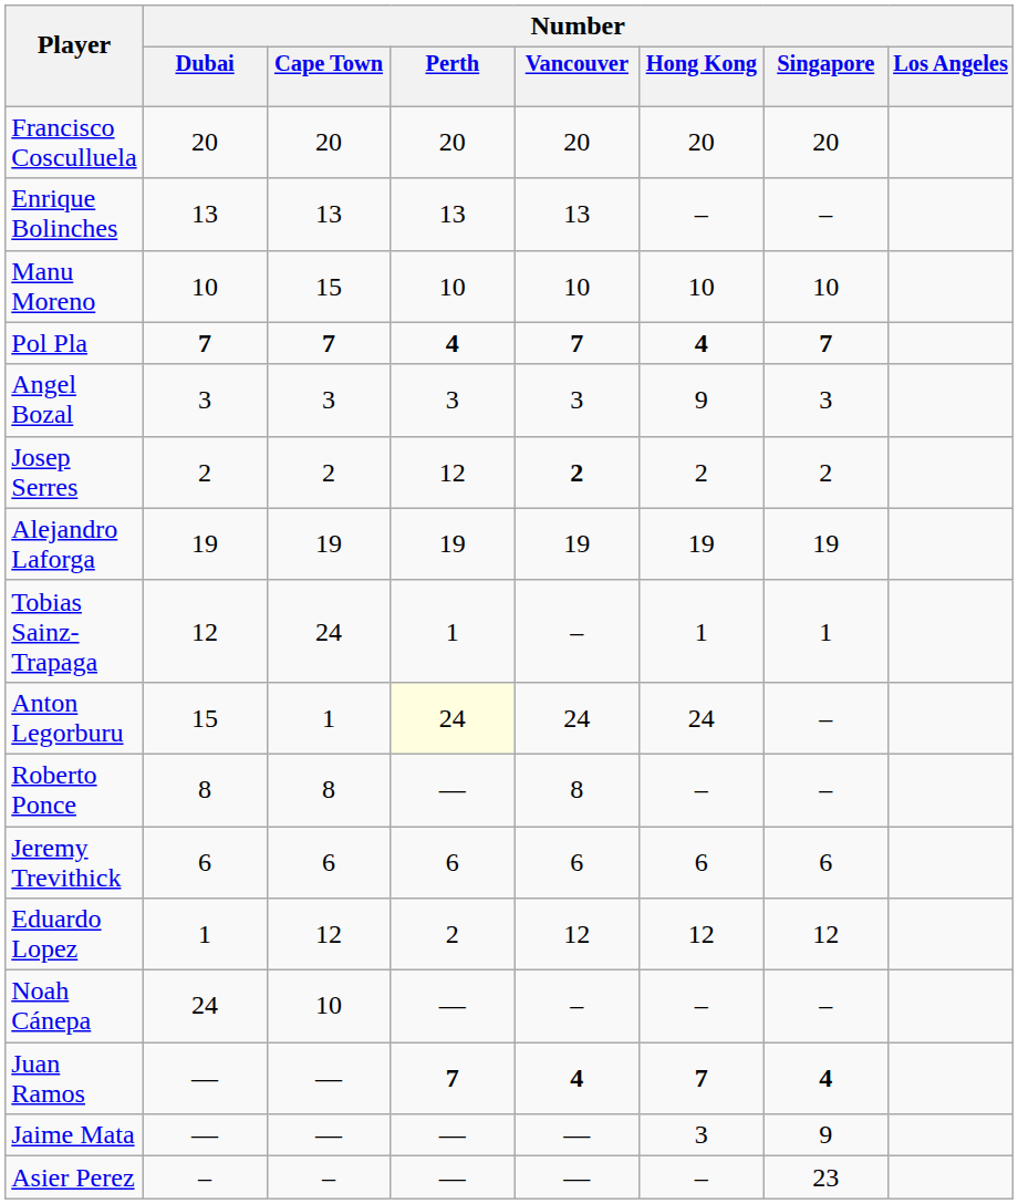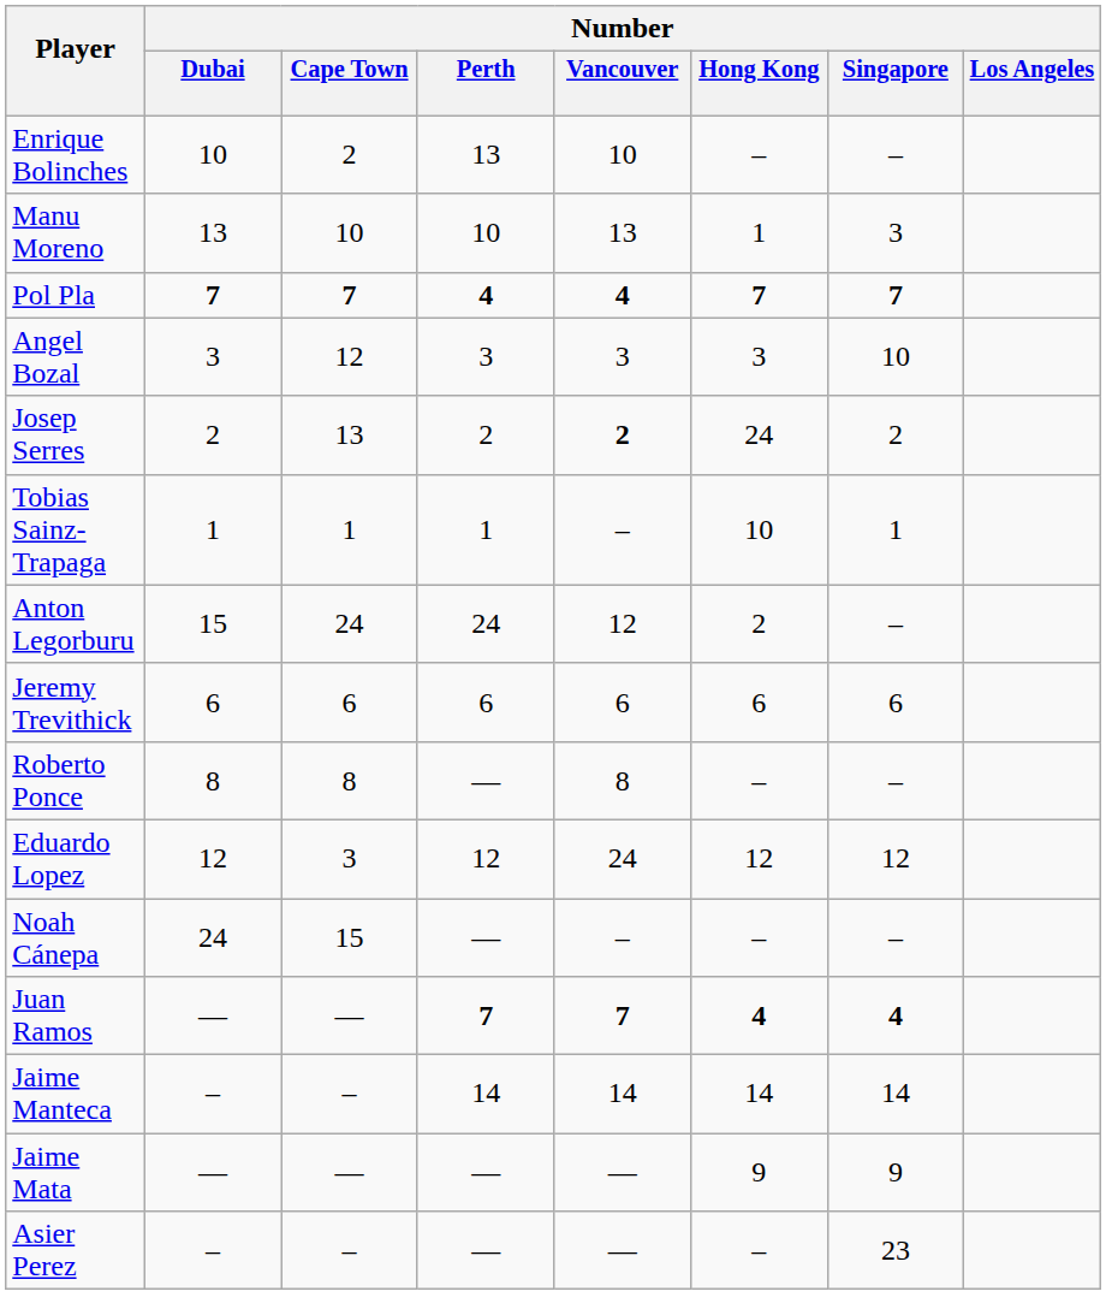- row: Francisco Cosculluela | 20 | 20 | 20 | 20 | 20 | 20
Enrique Bolinches | Number / Dubai: 13 -> 10
Enrique Bolinches | Number / Cape Town: 13 -> 2
Enrique Bolinches | Number / Vancouver: 13 -> 10
Manu Moreno | Number / Dubai: 10 -> 13
Manu Moreno | Number / Cape Town: 15 -> 10
Manu Moreno | Number / Vancouver: 10 -> 13
Manu Moreno | Number / Hong Kong: 10 -> 1
Manu Moreno | Number / Singapore: 10 -> 3
Pol Pla | Number / Vancouver: 7 -> 4
Pol Pla | Number / Hong Kong: 4 -> 7
Angel Bozal | Number / Cape Town: 3 -> 12
Angel Bozal | Number / Hong Kong: 9 -> 3
Angel Bozal | Number / Singapore: 3 -> 10
Josep Serres | Number / Cape Town: 2 -> 13
Josep Serres | Number / Perth: 12 -> 2
Josep Serres | Number / Hong Kong: 2 -> 24
- row: Alejandro Laforga | 19 | 19 | 19 | 19 | 19 | 19
Tobias Sainz-Trapaga | Number / Dubai: 12 -> 1
Tobias Sainz-Trapaga | Number / Cape Town: 24 -> 1
Tobias Sainz-Trapaga | Number / Hong Kong: 1 -> 10
Anton Legorburu | Number / Cape Town: 1 -> 24
Anton Legorburu | Number / Perth: lightyellow background -> no background
Anton Legorburu | Number / Vancouver: 24 -> 12
Anton Legorburu | Number / Hong Kong: 24 -> 2
rows swapped: Jeremy Trevithick <-> Roberto Ponce
Eduardo Lopez | Number / Dubai: 1 -> 12
Eduardo Lopez | Number / Cape Town: 12 -> 3
Eduardo Lopez | Number / Perth: 2 -> 12
Eduardo Lopez | Number / Vancouver: 12 -> 24
Noah Cánepa | Number / Cape Town: 10 -> 15
Juan Ramos | Number / Vancouver: 4 -> 7
Juan Ramos | Number / Hong Kong: 7 -> 4
+ row: Jaime Manteca | – | – | 14 | 14 | 14 | 14
Jaime Mata | Number / Hong Kong: 3 -> 9
